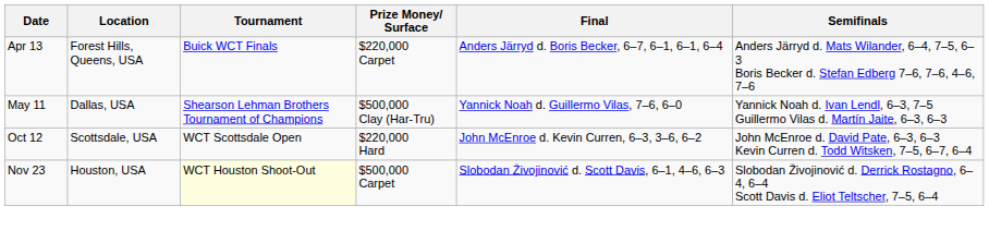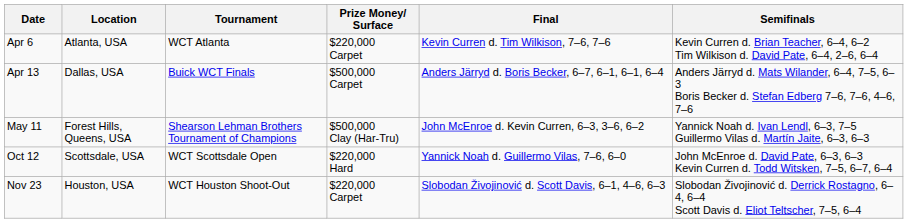+ row: Apr 6 | Atlanta, USA | WCT Atlanta | $220,000 Carpet | Kevin Curren d. Tim Wilkison, 7–6, 7–6 | Kevin Curren d. Brian Teacher, 6–4, 6–2 Tim Wilkison d. David Pate, 6–4, 2–6, 6–4
Apr 13 | Location: Forest Hills, Queens, USA -> Dallas, USA
Apr 13 | Prize Money/ Surface: $220,000 Carpet -> $500,000 Carpet
May 11 | Location: Dallas, USA -> Forest Hills, Queens, USA
May 11 | Final: Yannick Noah d. Guillermo Vilas, 7–6, 6–0 -> John McEnroe d. Kevin Curren, 6–3, 3–6, 6–2
Oct 12 | Final: John McEnroe d. Kevin Curren, 6–3, 3–6, 6–2 -> Yannick Noah d. Guillermo Vilas, 7–6, 6–0
Nov 23 | Tournament: lightyellow background -> no background
Nov 23 | Prize Money/ Surface: $500,000 Carpet -> $220,000 Carpet
